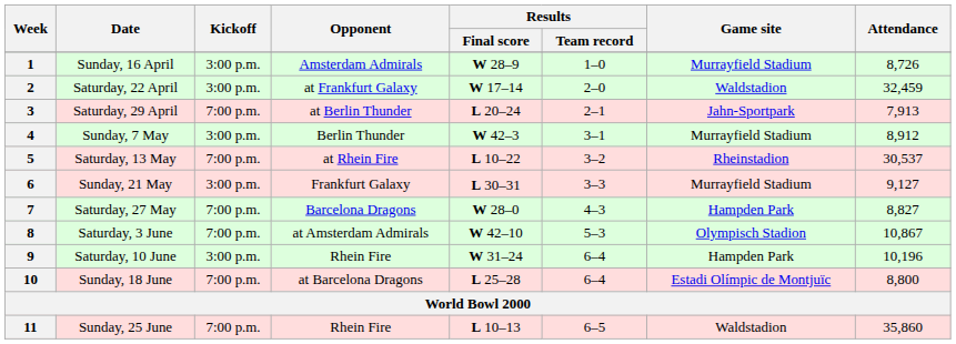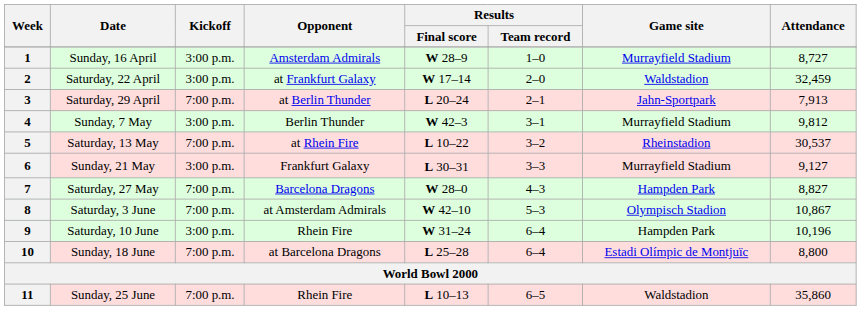1 | Attendance: 8,726 -> 8,727
4 | Attendance: 8,912 -> 9,812
